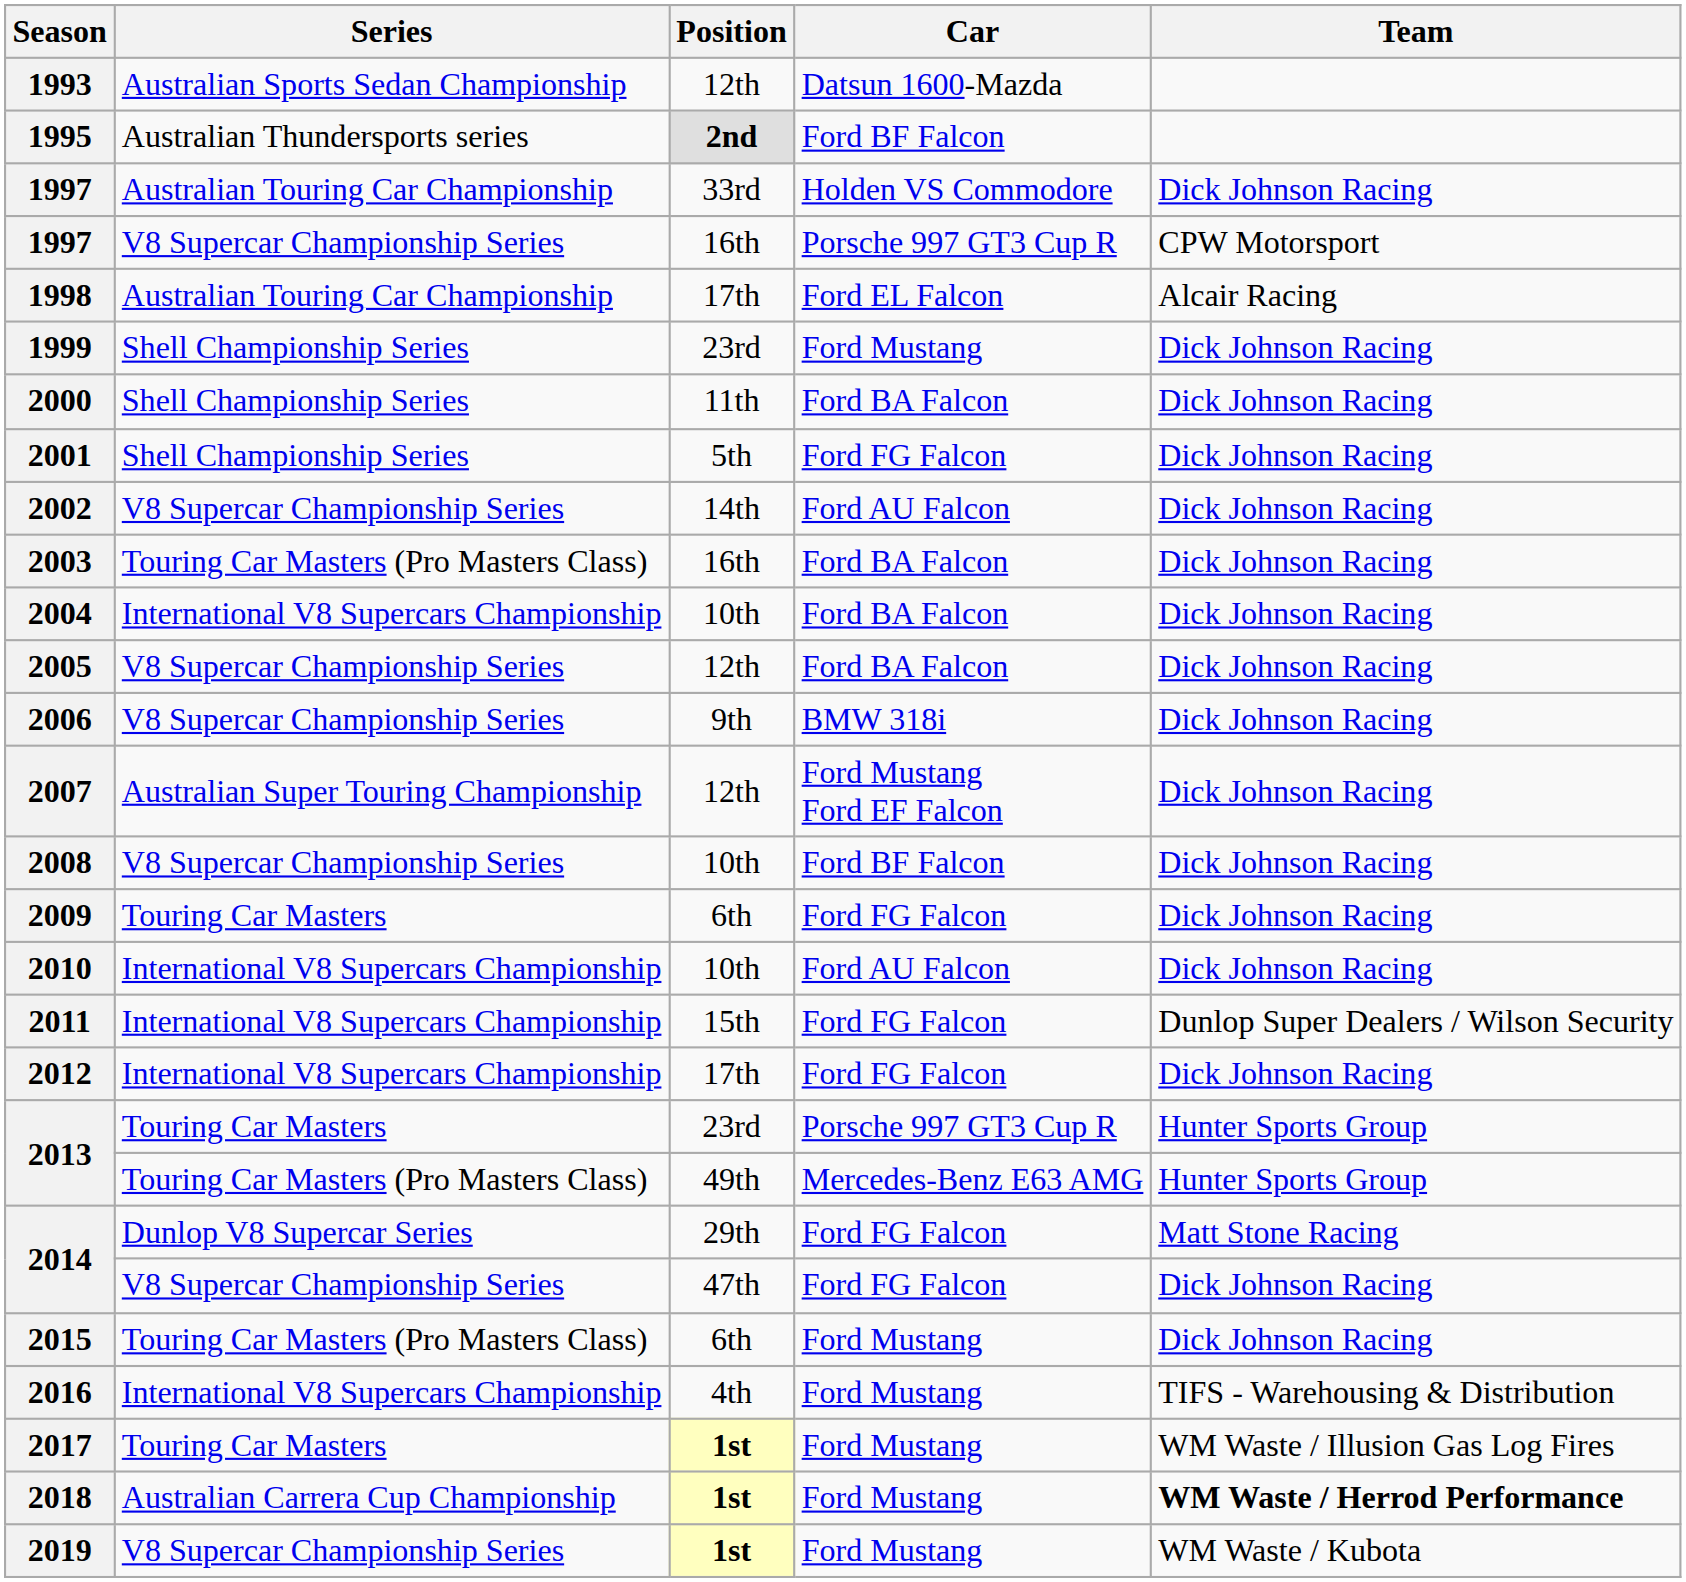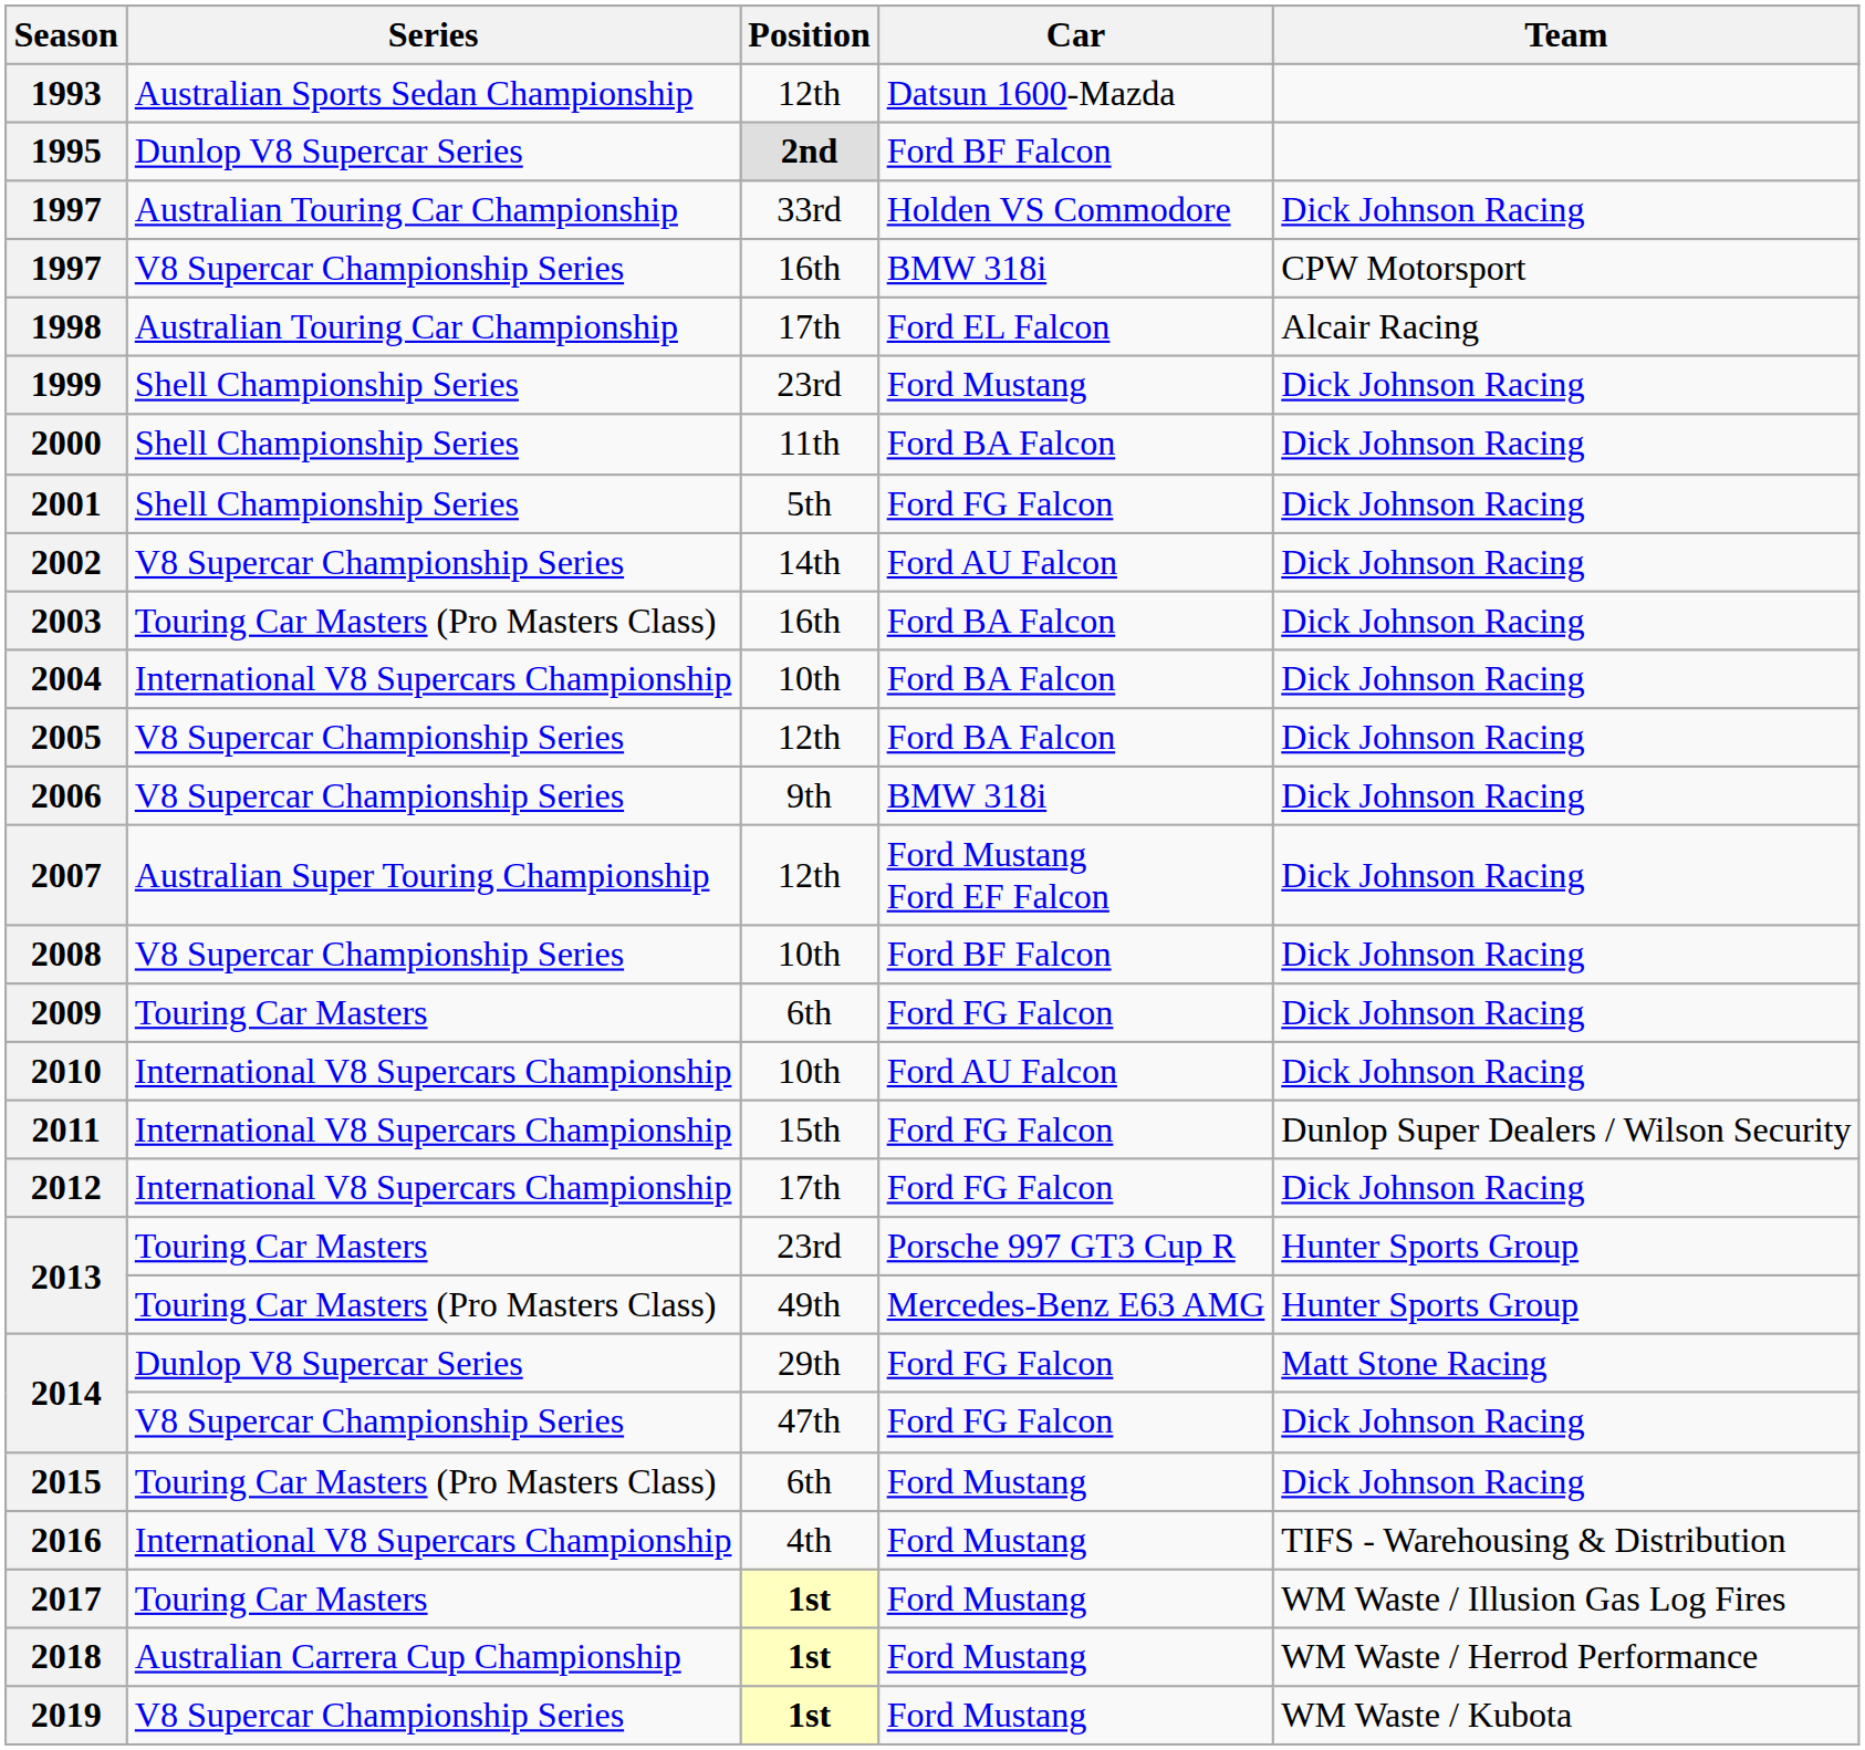1995 | Series: Australian Thundersports series -> Dunlop V8 Supercar Series
1997 / 16th | Car: Porsche 997 GT3 Cup R -> BMW 318i
2018 | Team: bold -> normal
